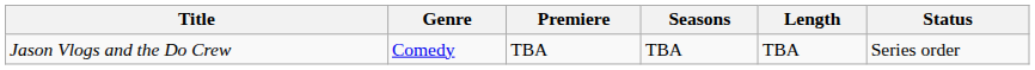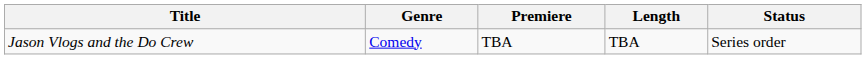- column: Seasons | TBA
